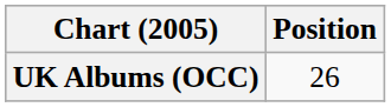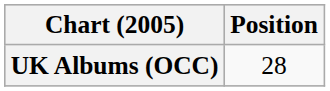UK Albums (OCC) | Position: 26 -> 28
